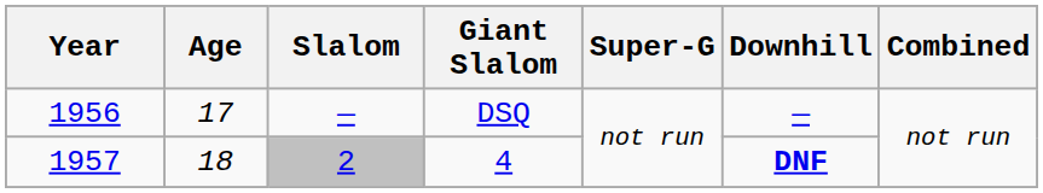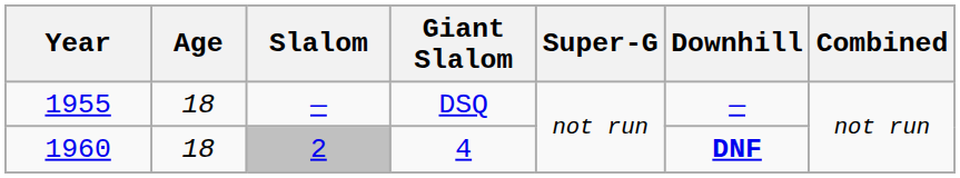DSQ | Year: 1956 -> 1955
DSQ | Age: 17 -> 18
4 | Year: 1957 -> 1960
